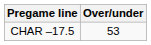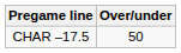CHAR –17.5 | Over/under: 53 -> 50
